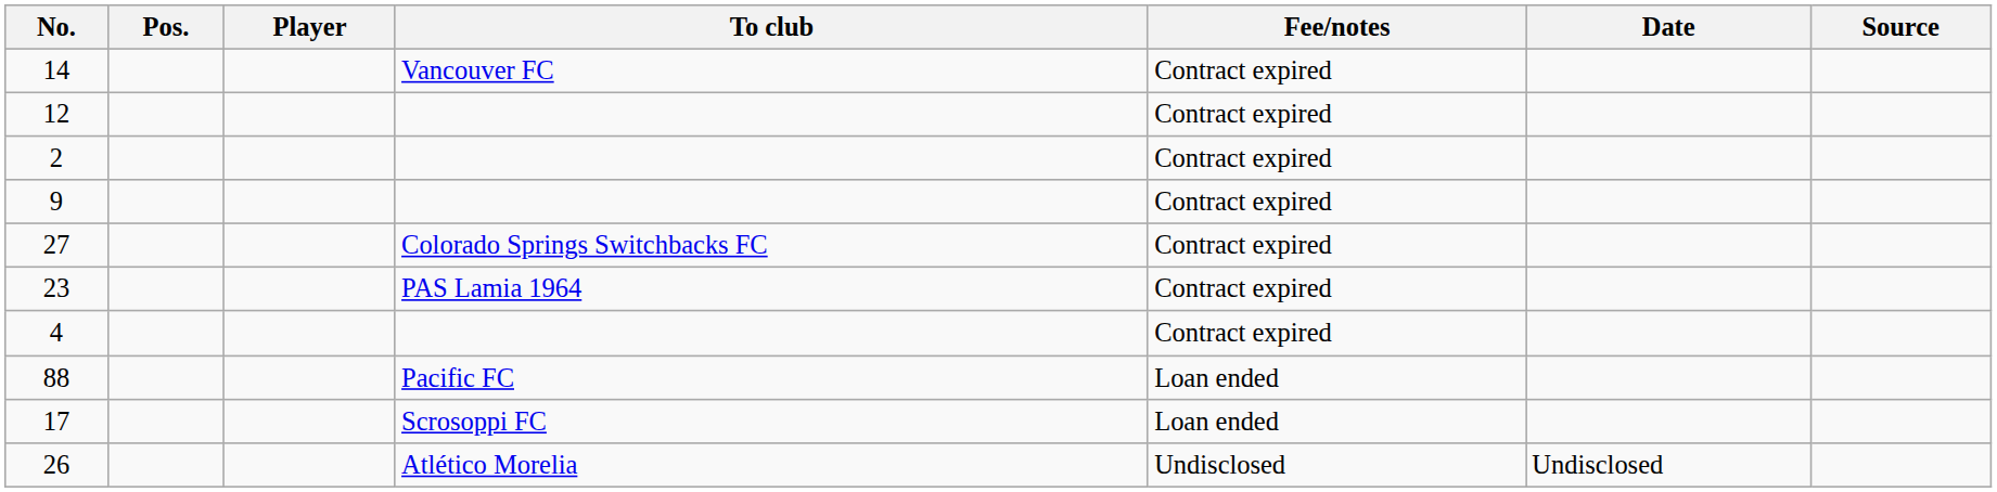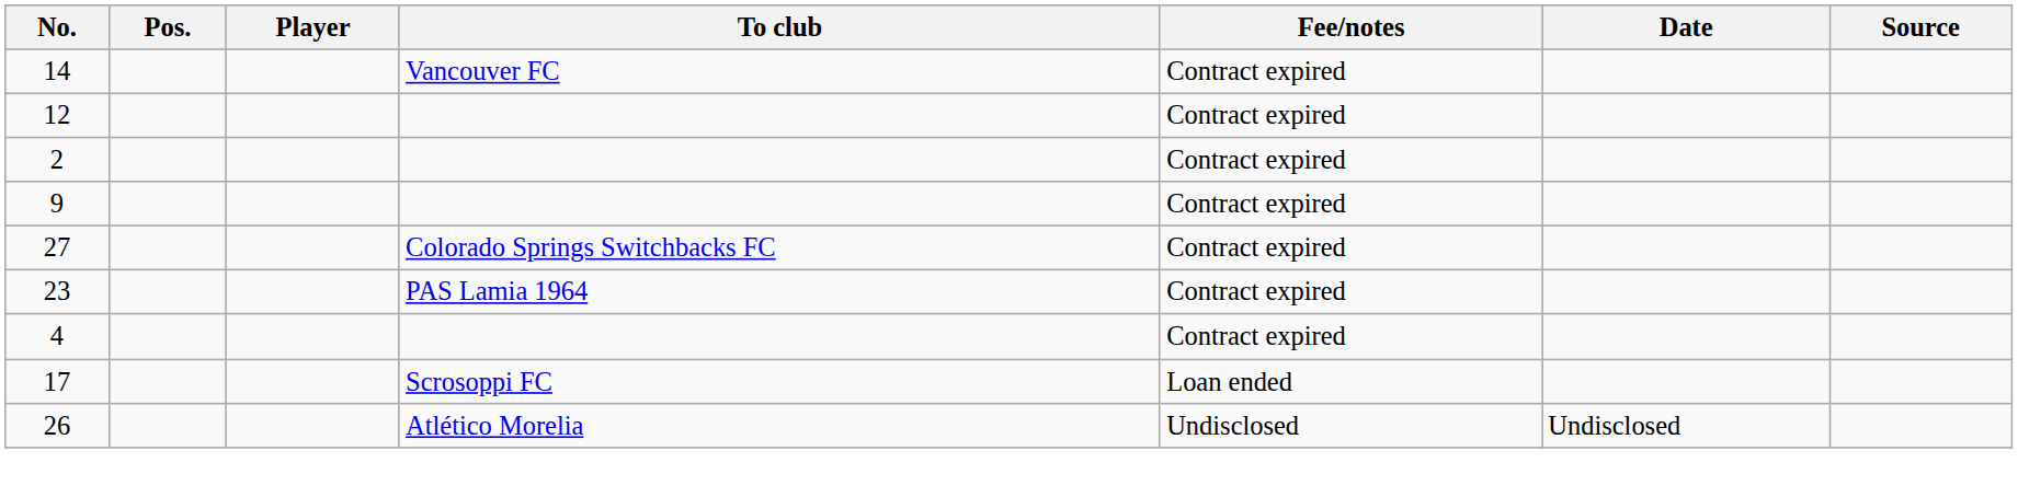- row: 88 | Pacific FC | Loan ended
